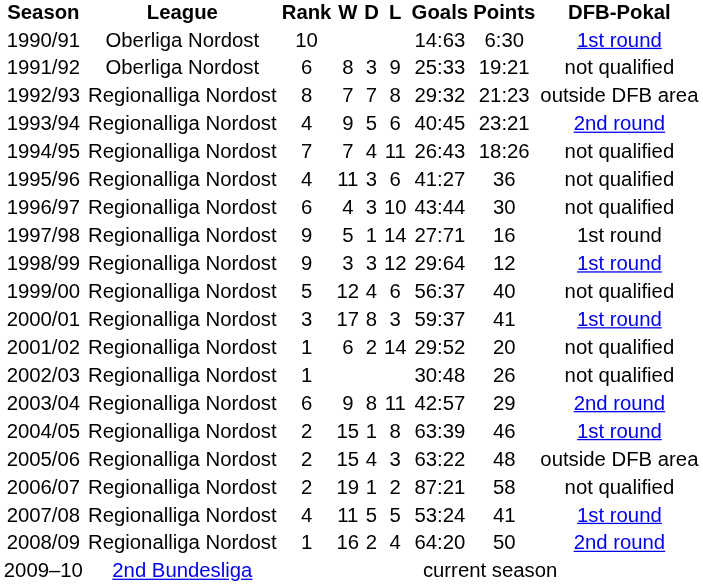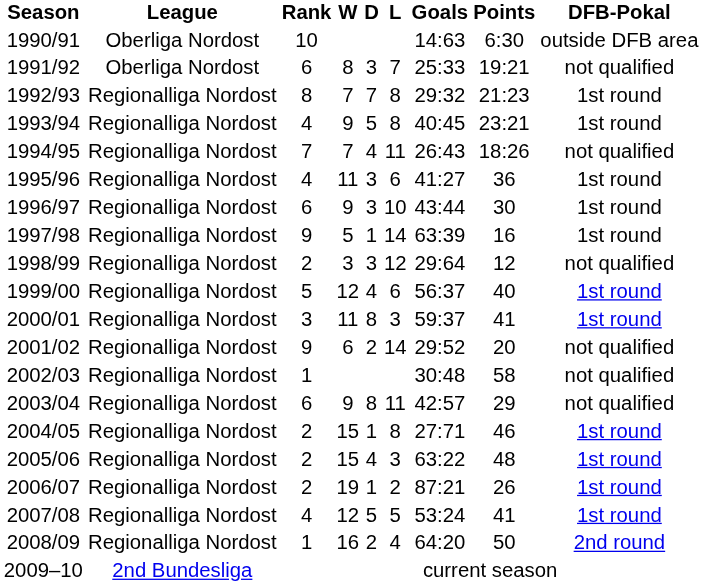1990/91 | DFB-Pokal: 1st round -> outside DFB area
1991/92 | L: 9 -> 7
1992/93 | DFB-Pokal: outside DFB area -> 1st round
1993/94 | L: 6 -> 8
1993/94 | DFB-Pokal: 2nd round -> 1st round
1995/96 | DFB-Pokal: not qualified -> 1st round
1996/97 | W: 4 -> 9
1996/97 | DFB-Pokal: not qualified -> 1st round
1997/98 | Goals: 27:71 -> 63:39
1998/99 | Rank: 9 -> 2
1998/99 | DFB-Pokal: 1st round -> not qualified
1999/00 | DFB-Pokal: not qualified -> 1st round
2000/01 | W: 17 -> 11
2001/02 | Rank: 1 -> 9
2002/03 | Points: 26 -> 58
2003/04 | DFB-Pokal: 2nd round -> not qualified
2004/05 | Goals: 63:39 -> 27:71
2005/06 | DFB-Pokal: outside DFB area -> 1st round
2006/07 | Points: 58 -> 26
2006/07 | DFB-Pokal: not qualified -> 1st round
2007/08 | W: 11 -> 12
